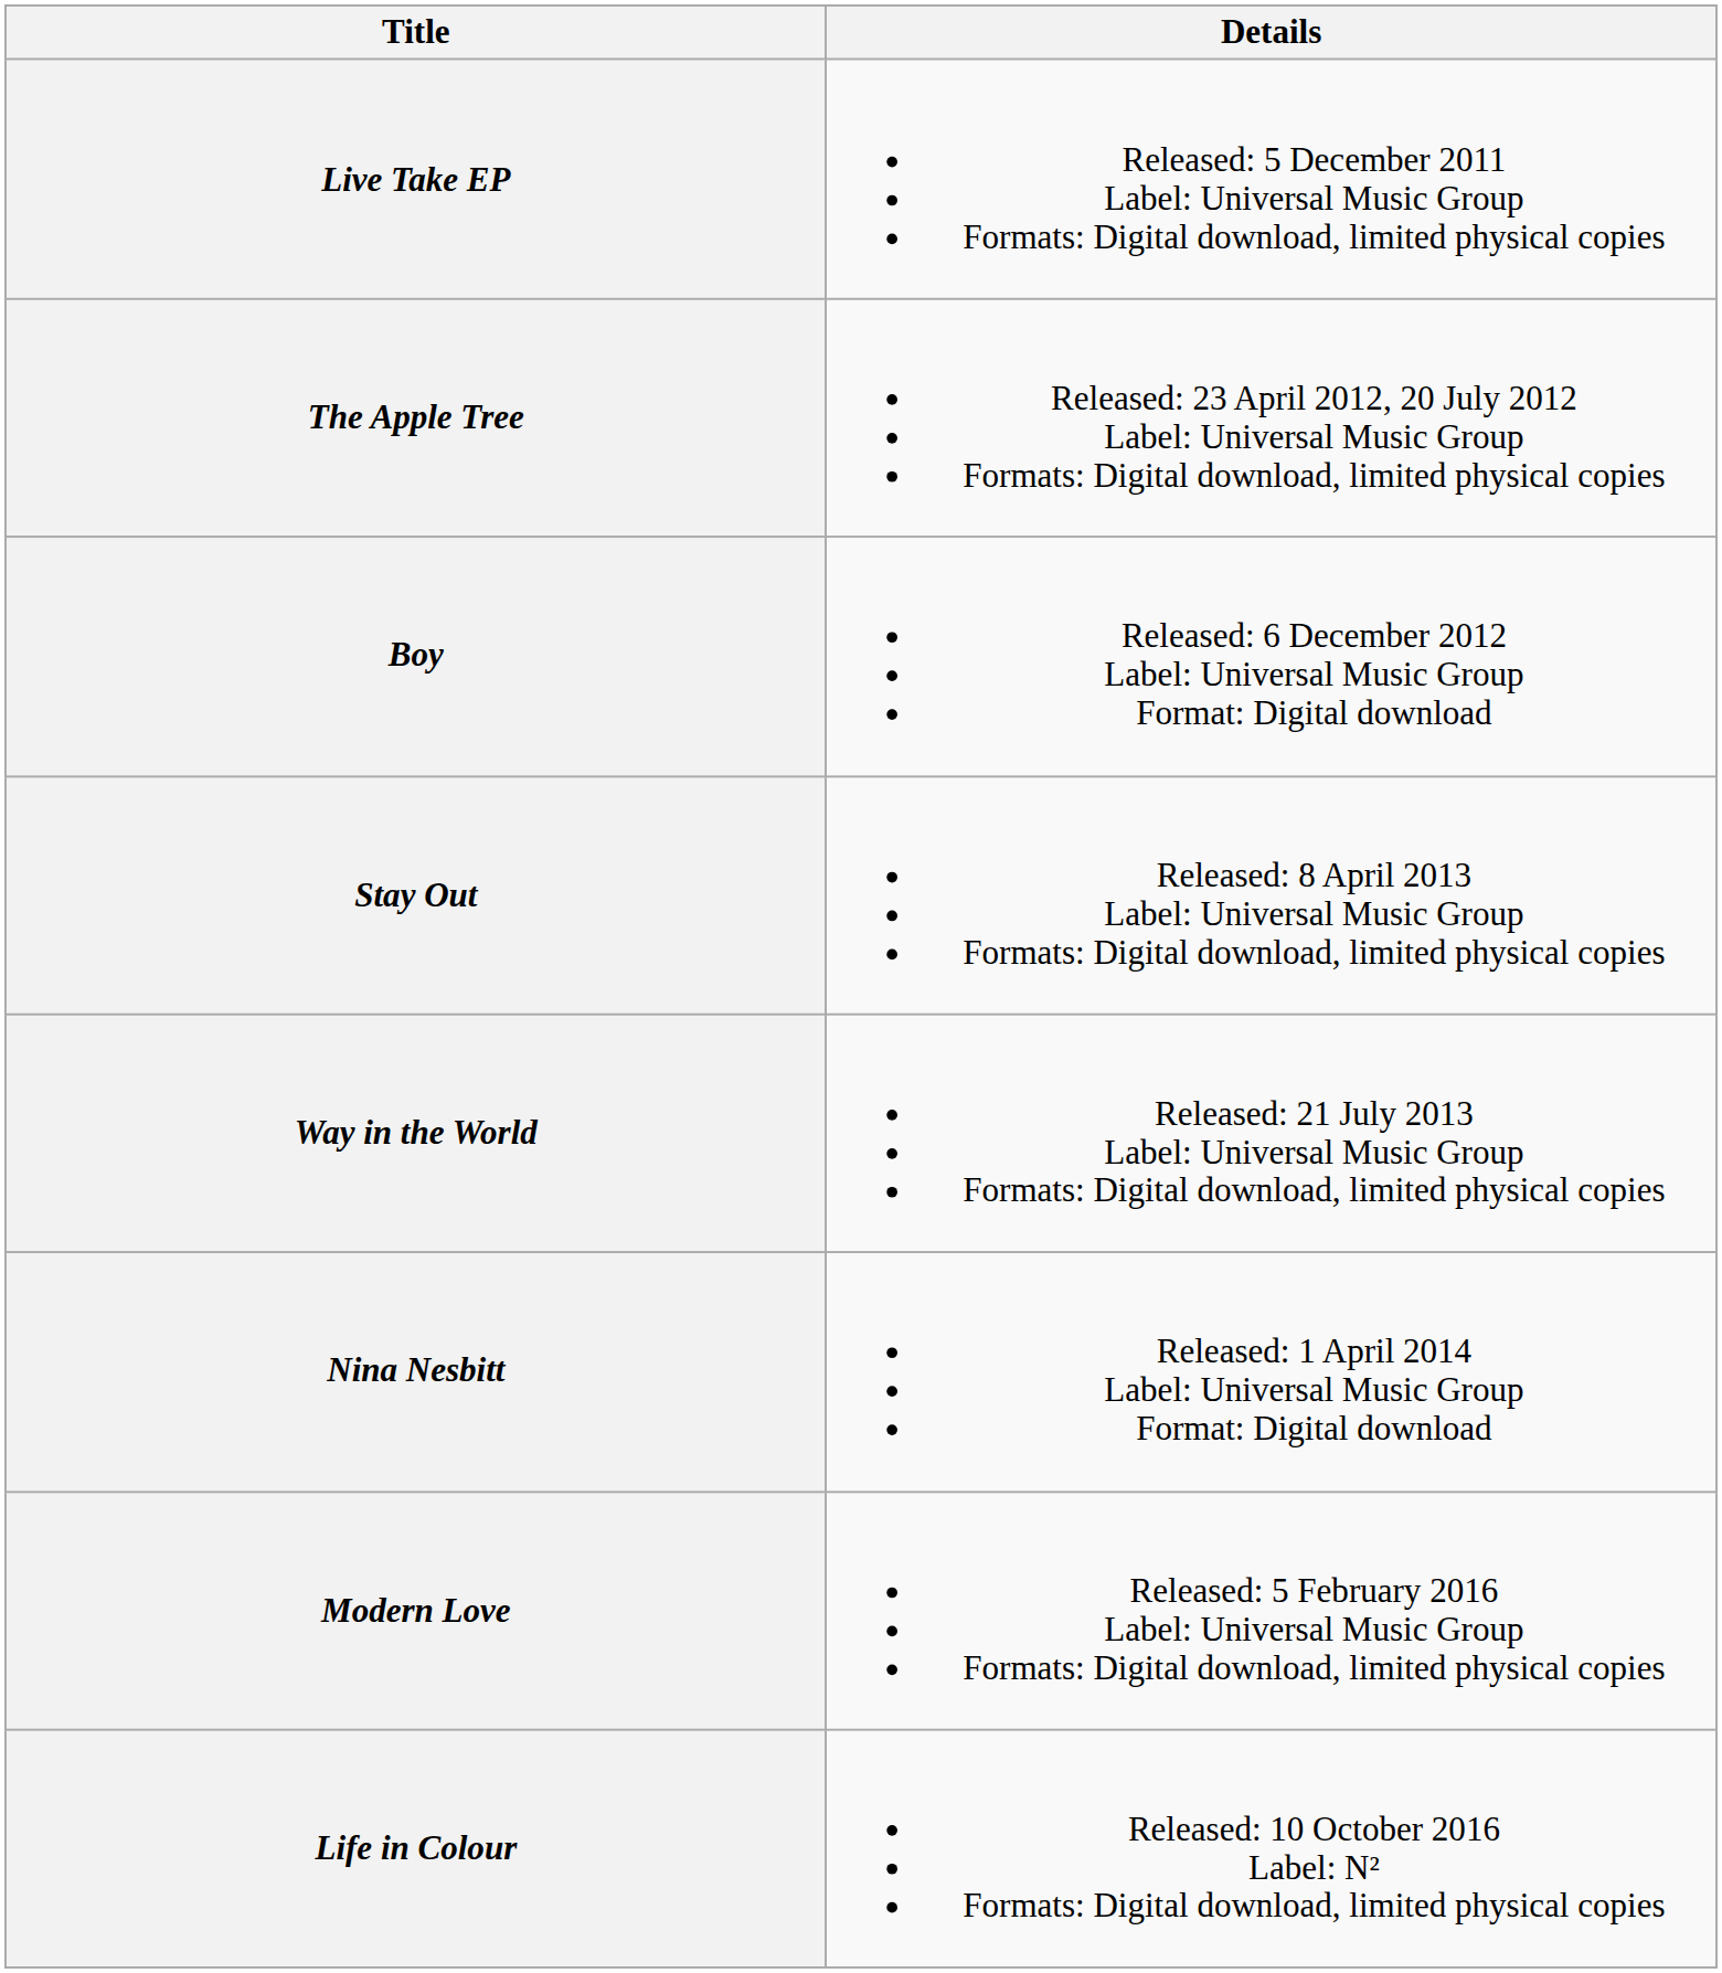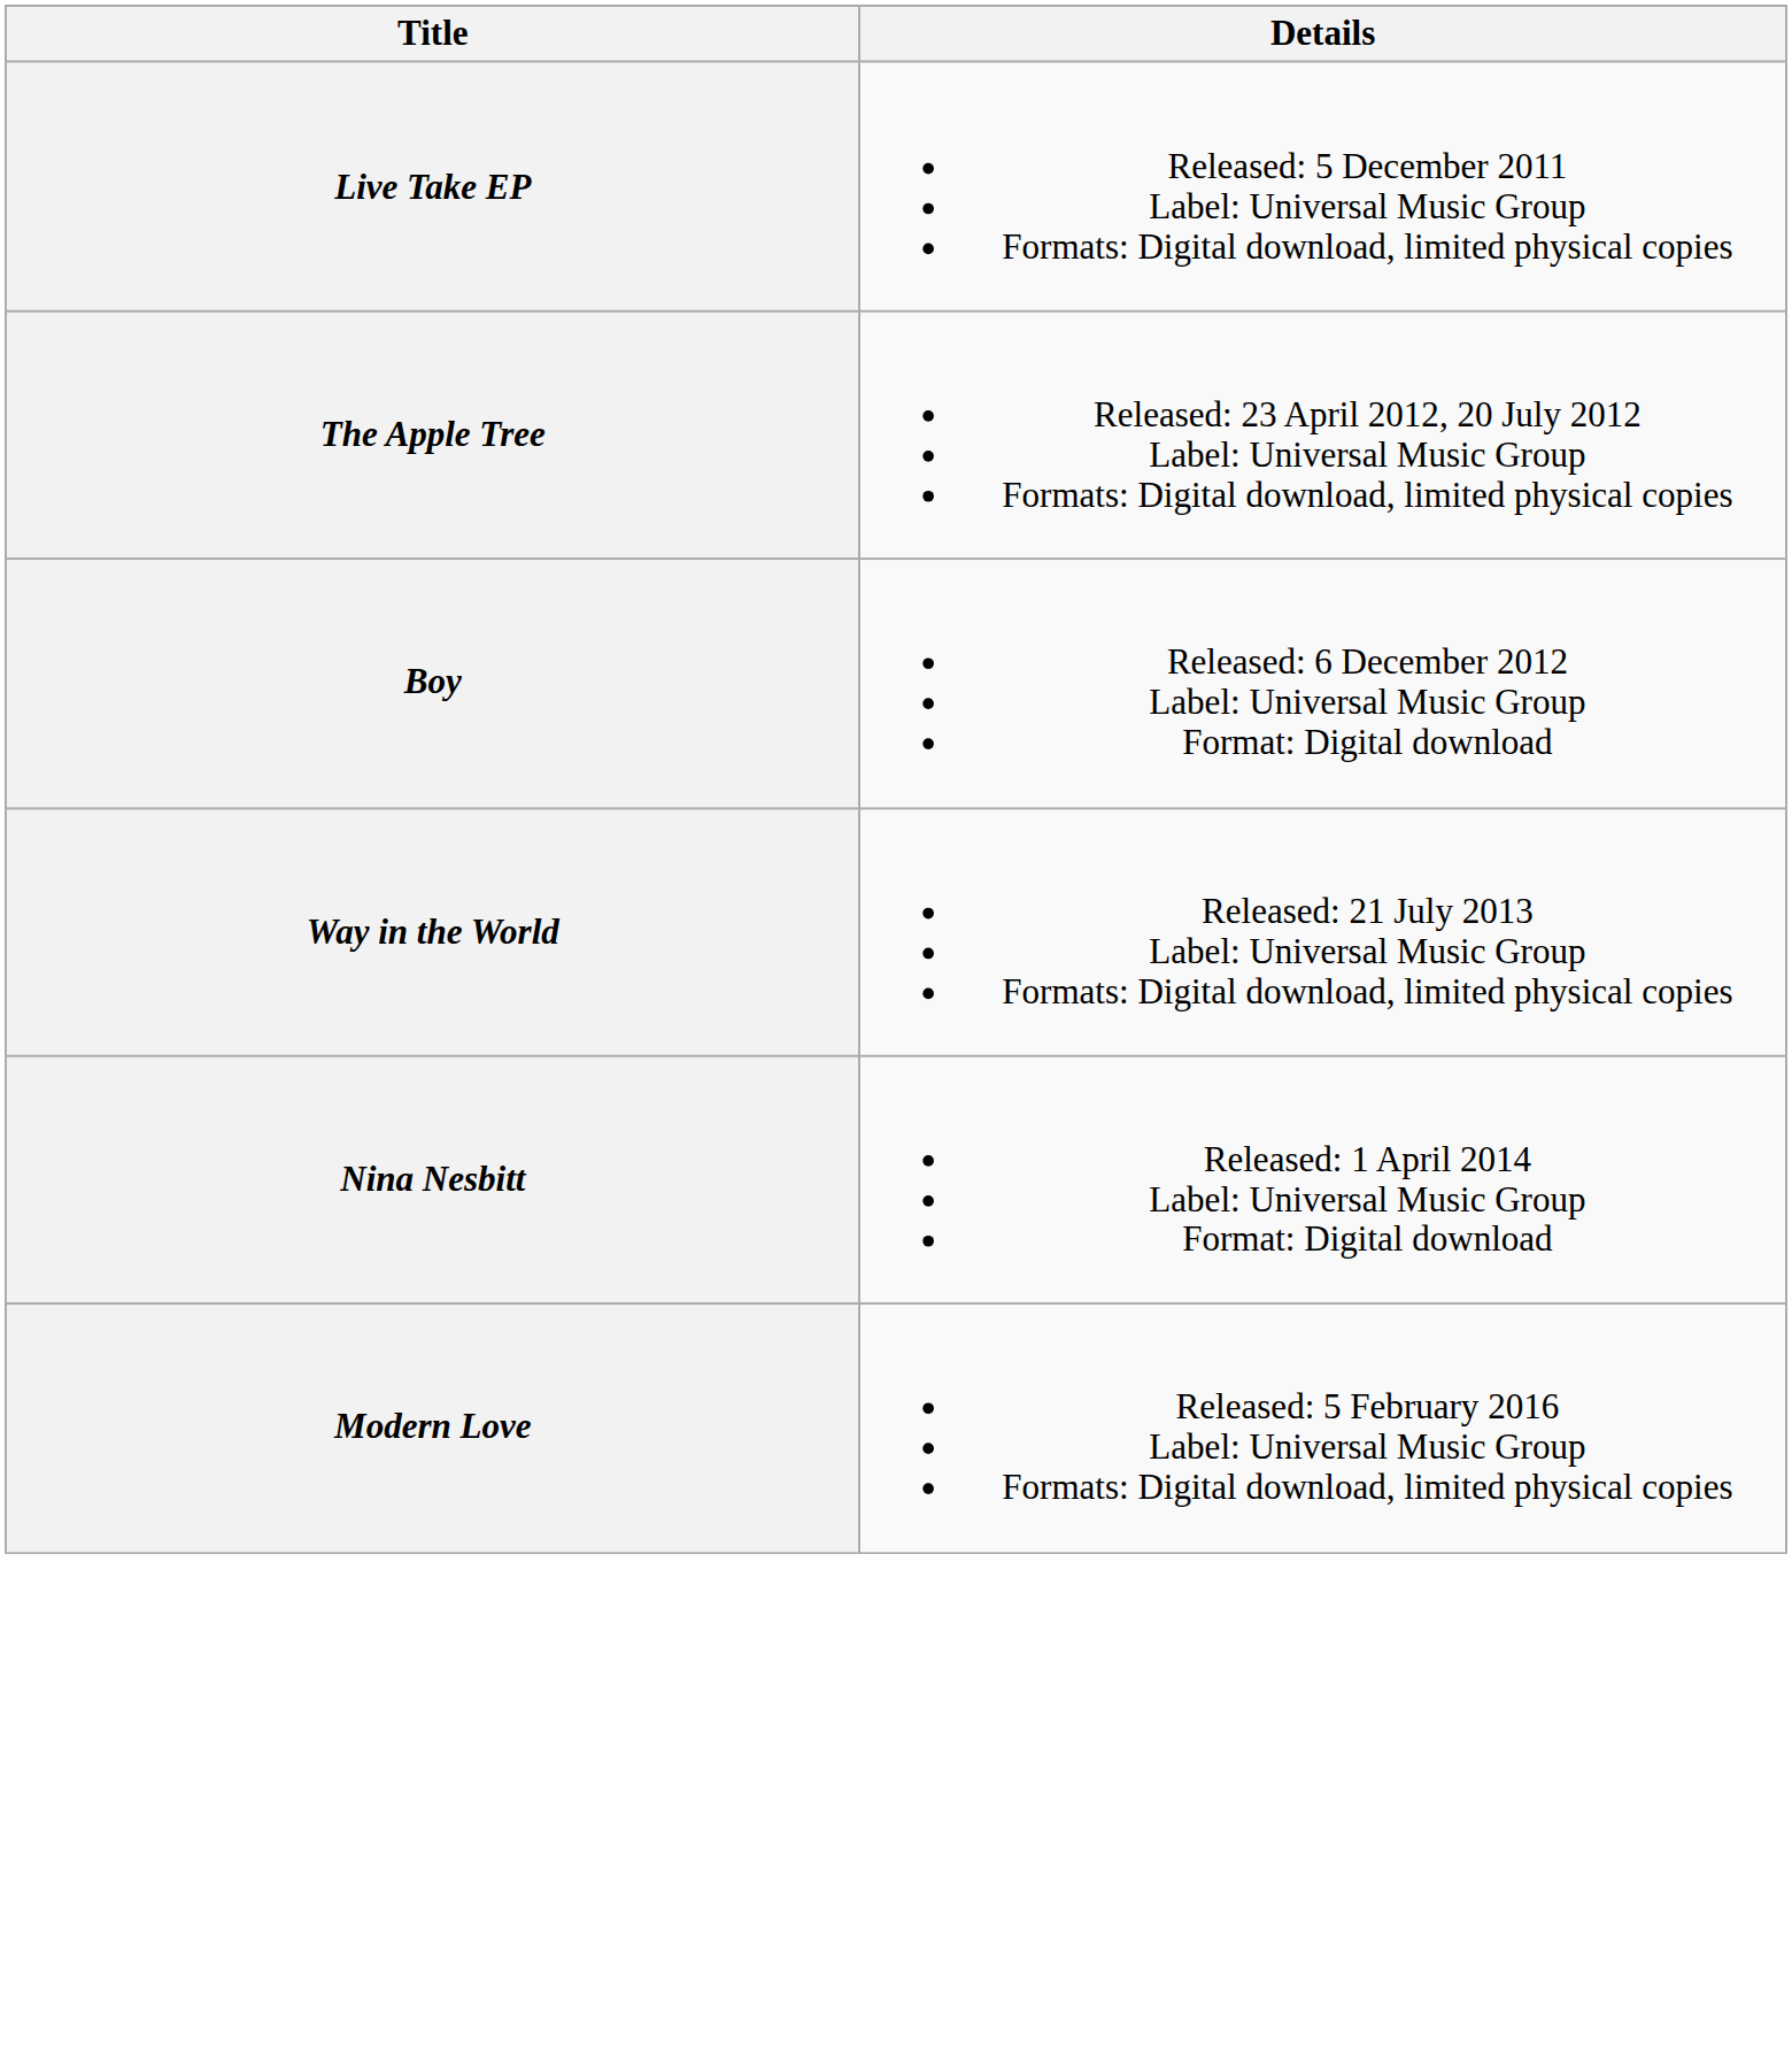- row: Stay Out | Released: 8 April 2013 Label: Universal Music Group Formats: Digital download, limited physical copies
- row: Life in Colour | Released: 10 October 2016 Label: N² Formats: Digital download, limited physical copies
